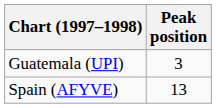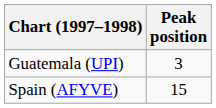Spain (AFYVE) | Peak position: 13 -> 15
